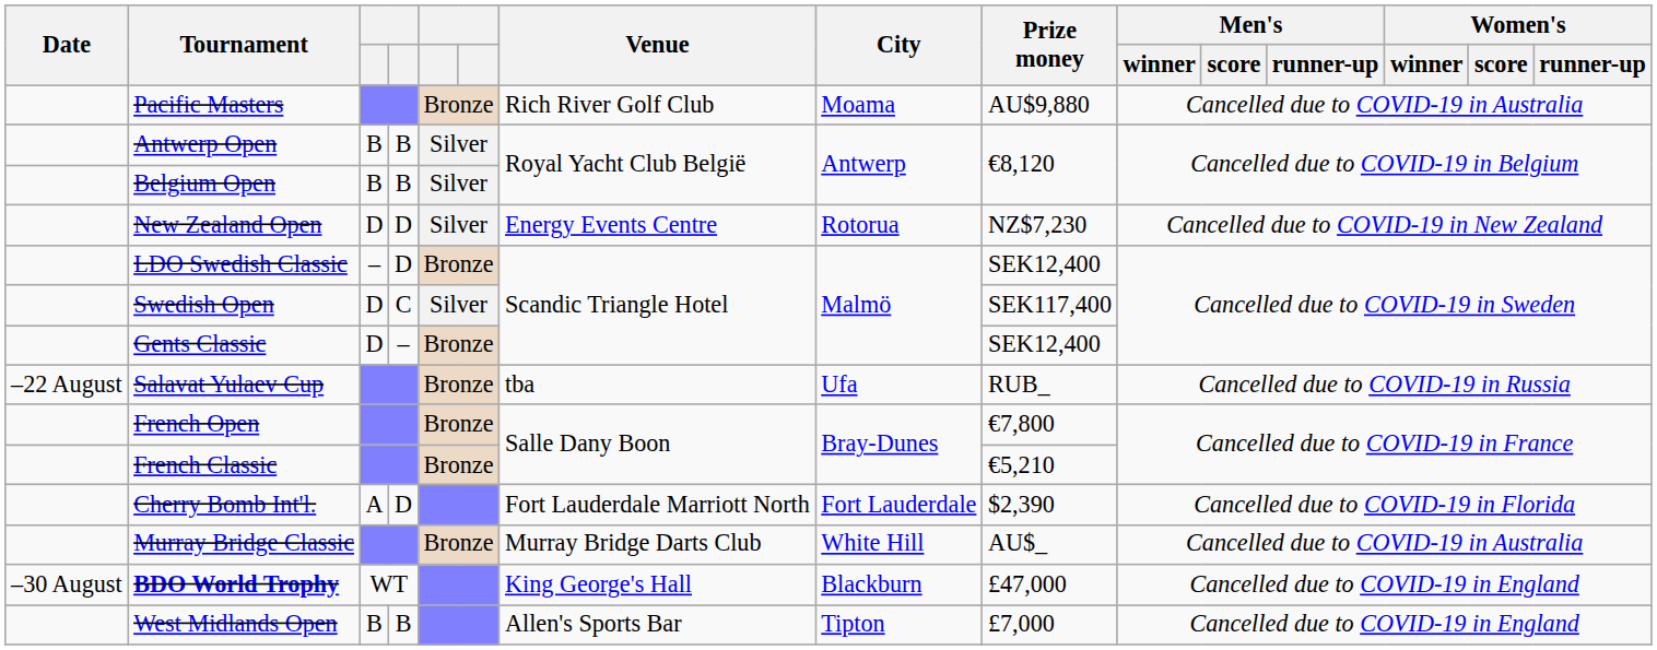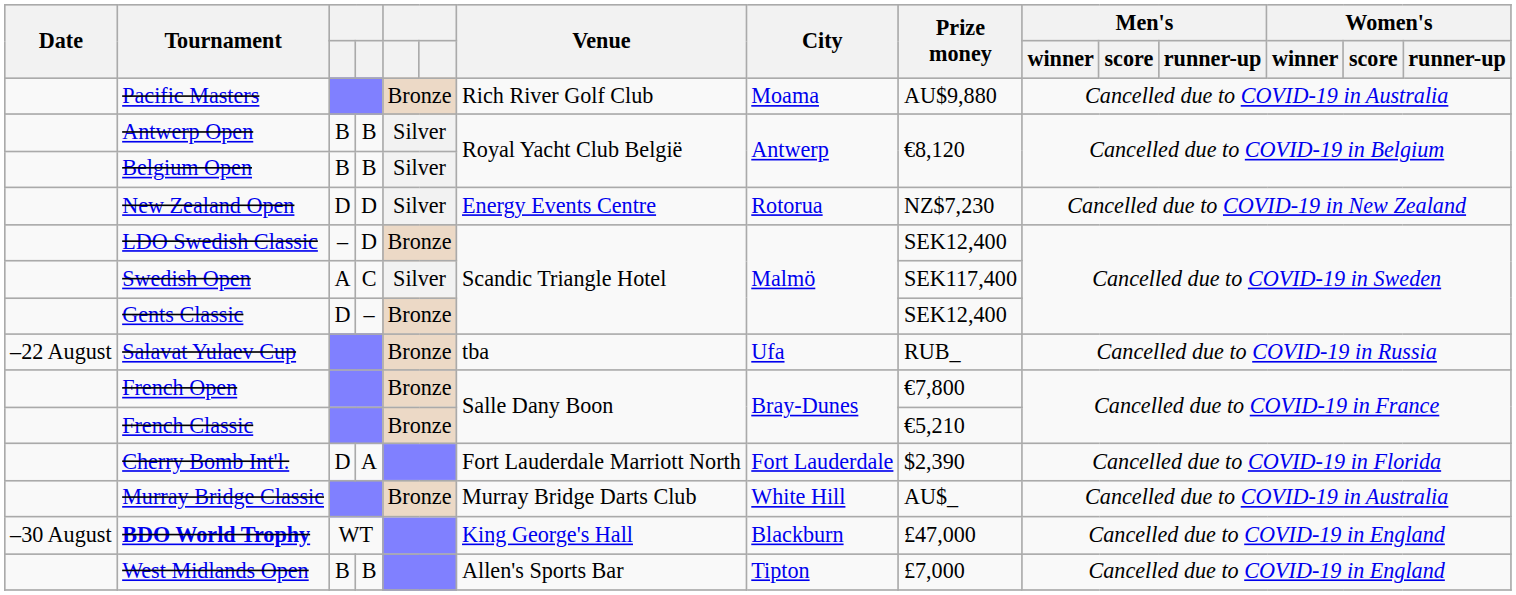Swedish Open | column 3: D -> A
Cherry Bomb Int'l. | column 3: A -> D
Cherry Bomb Int'l. | column 4: D -> A
